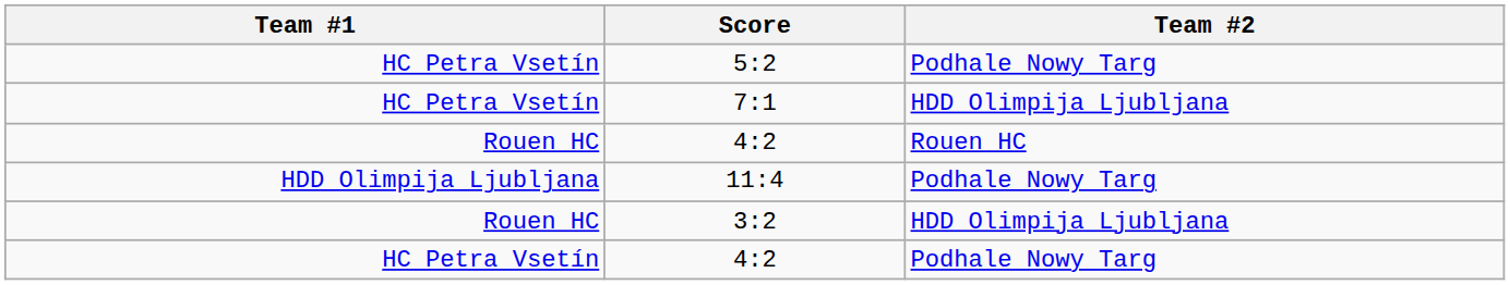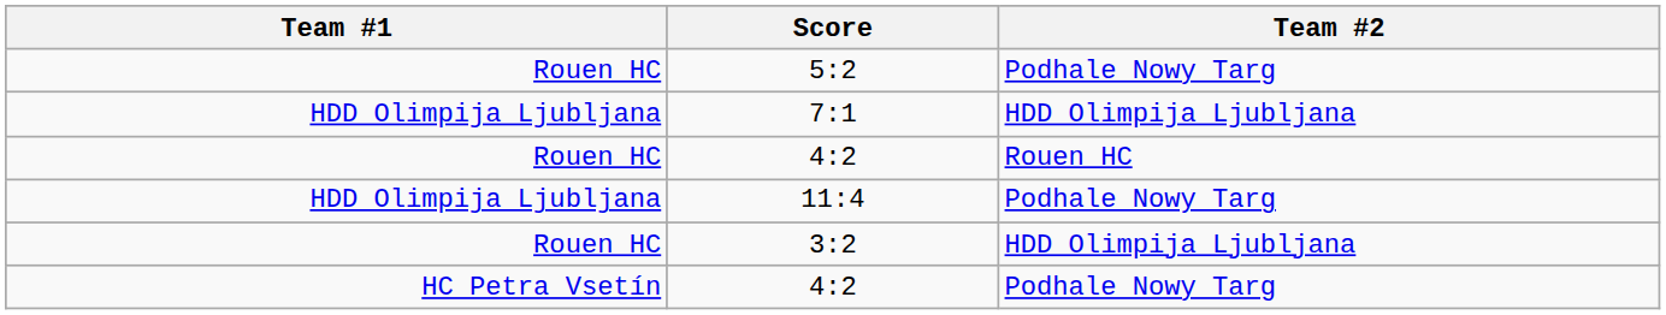5:2 | Team #1: HC Petra Vsetín -> Rouen HC
7:1 | Team #1: HC Petra Vsetín -> HDD Olimpija Ljubljana
